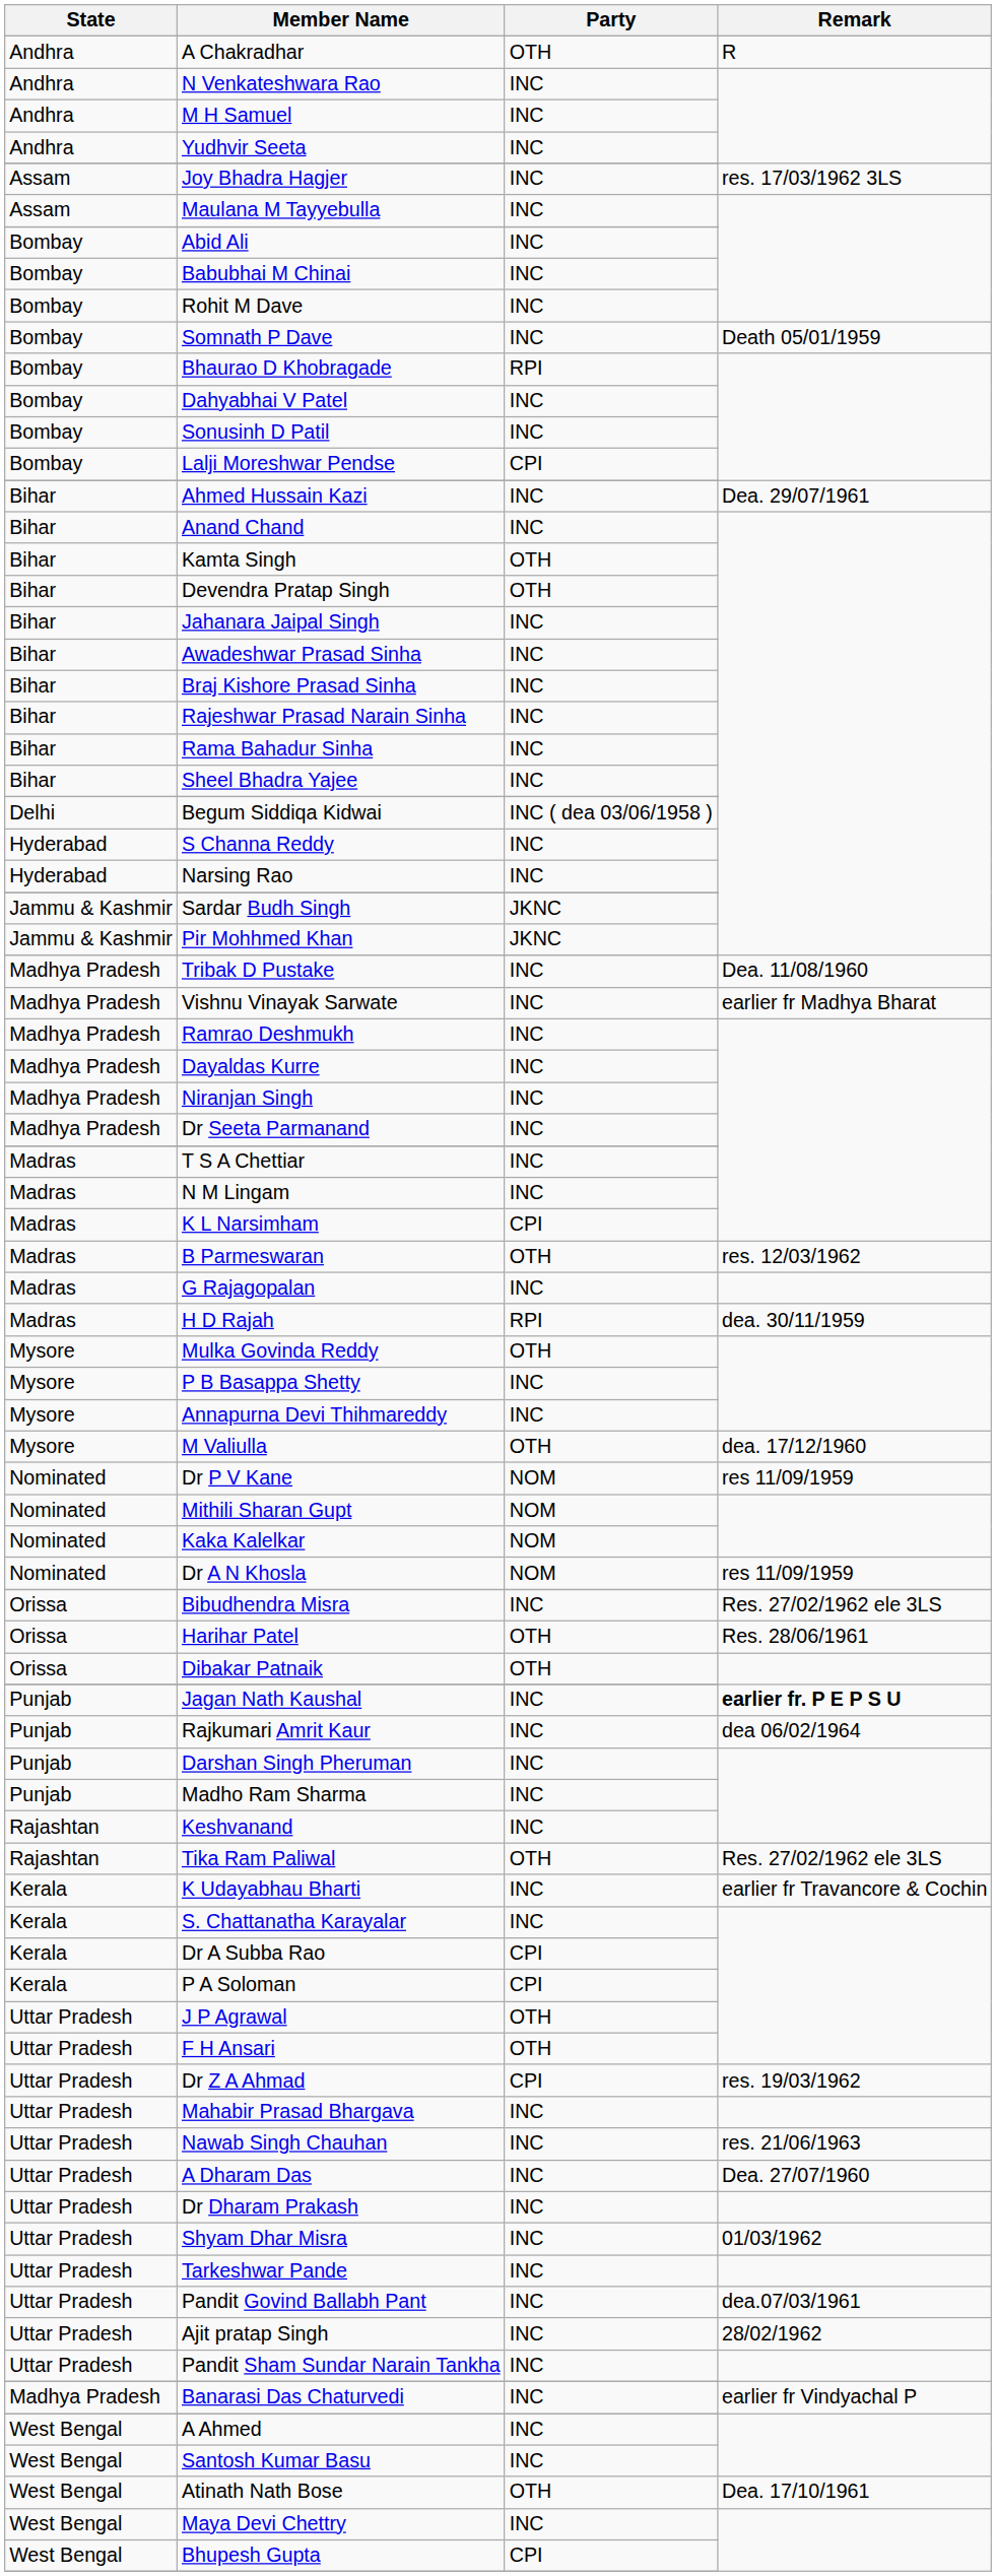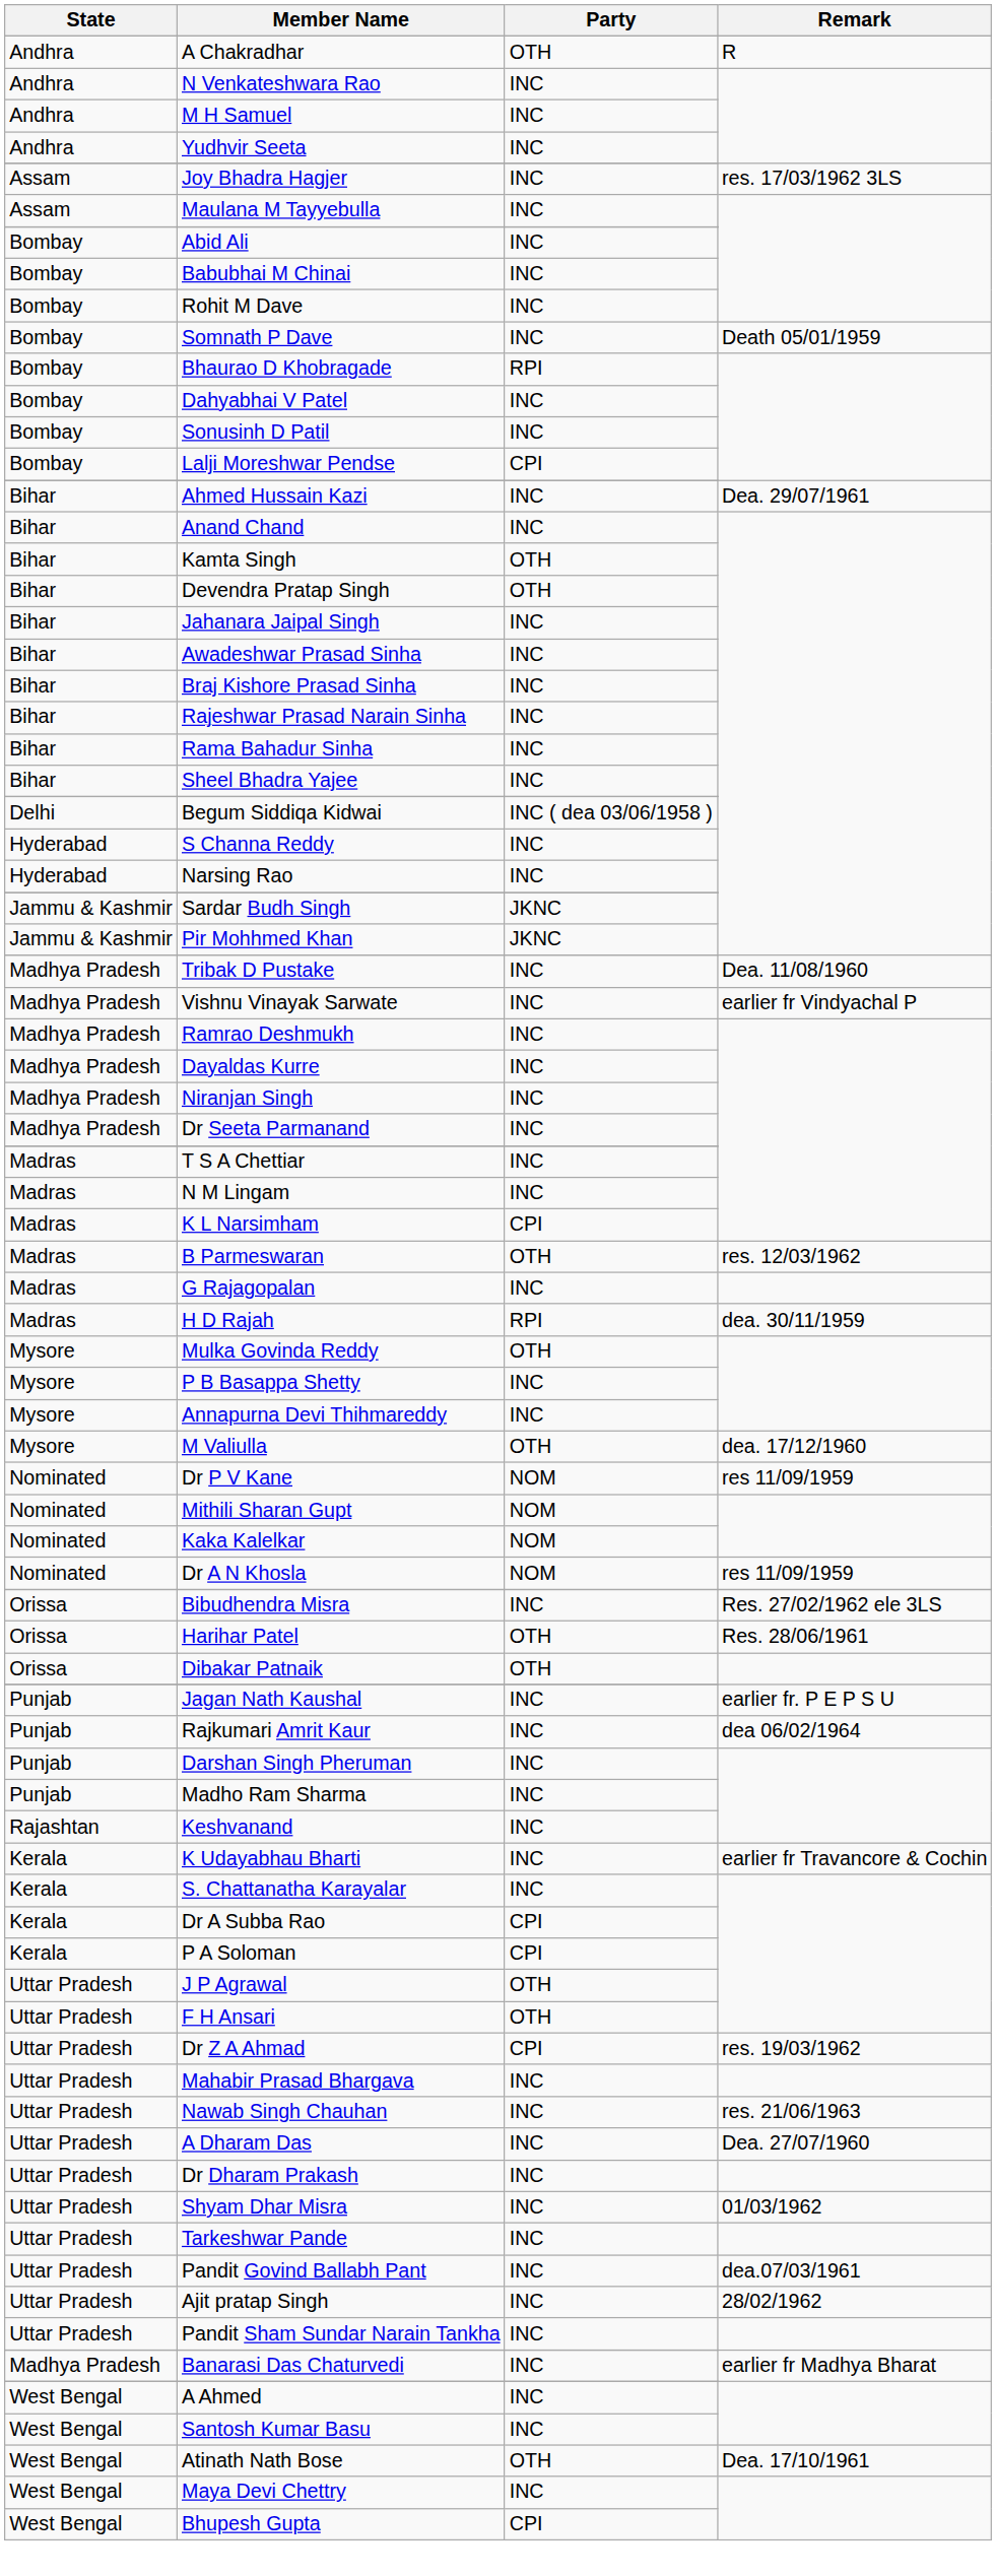Vishnu Vinayak Sarwate | Remark: earlier fr Madhya Bharat -> earlier fr Vindyachal P
Jagan Nath Kaushal | Remark: bold -> normal
- row: Rajashtan | Tika Ram Paliwal | OTH | Res. 27/02/1962 ele 3LS
Banarasi Das Chaturvedi | Remark: earlier fr Vindyachal P -> earlier fr Madhya Bharat
